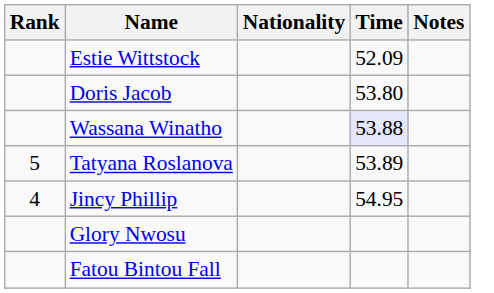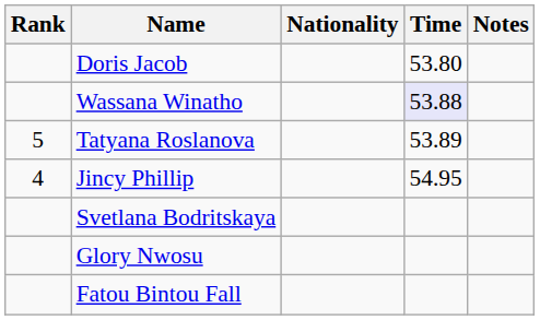- row: Estie Wittstock | 52.09
+ row: Svetlana Bodritskaya
